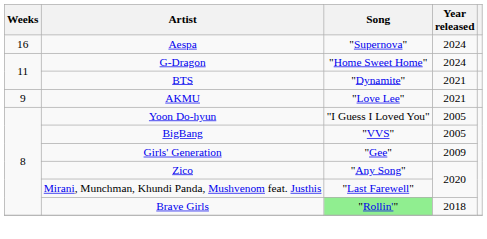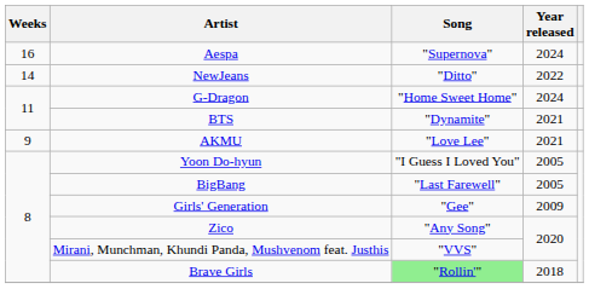+ row: 14 | NewJeans | "Ditto" | 2022
BigBang | Song: "VVS" -> "Last Farewell"
Mirani, Munchman, Khundi Panda, Mushvenom feat. Justhis | Song: "Last Farewell" -> "VVS"
